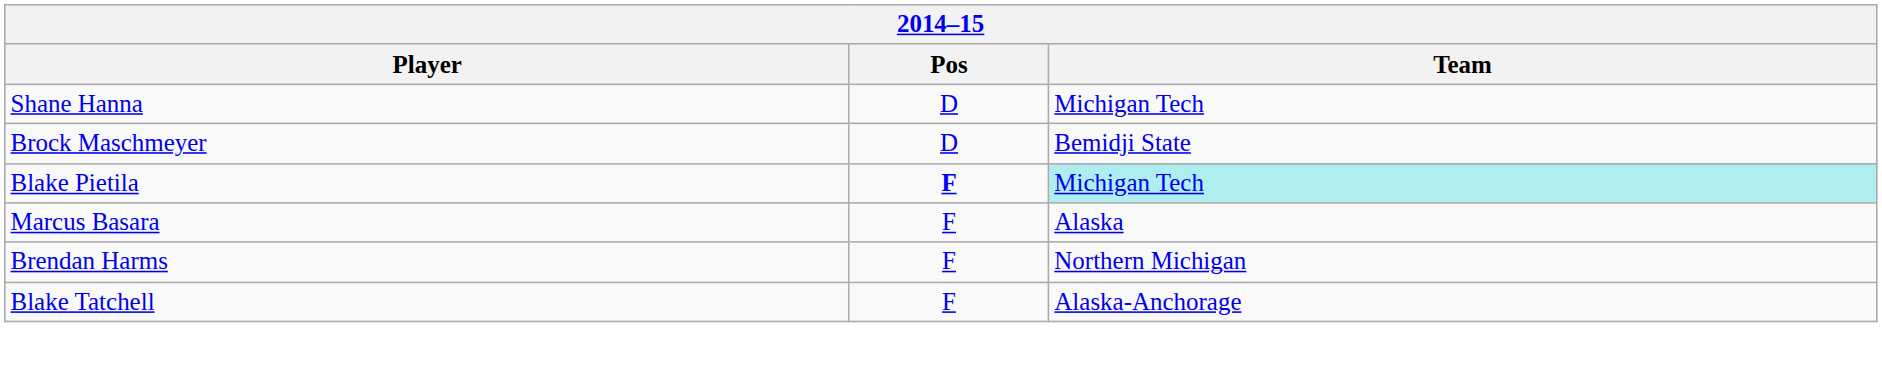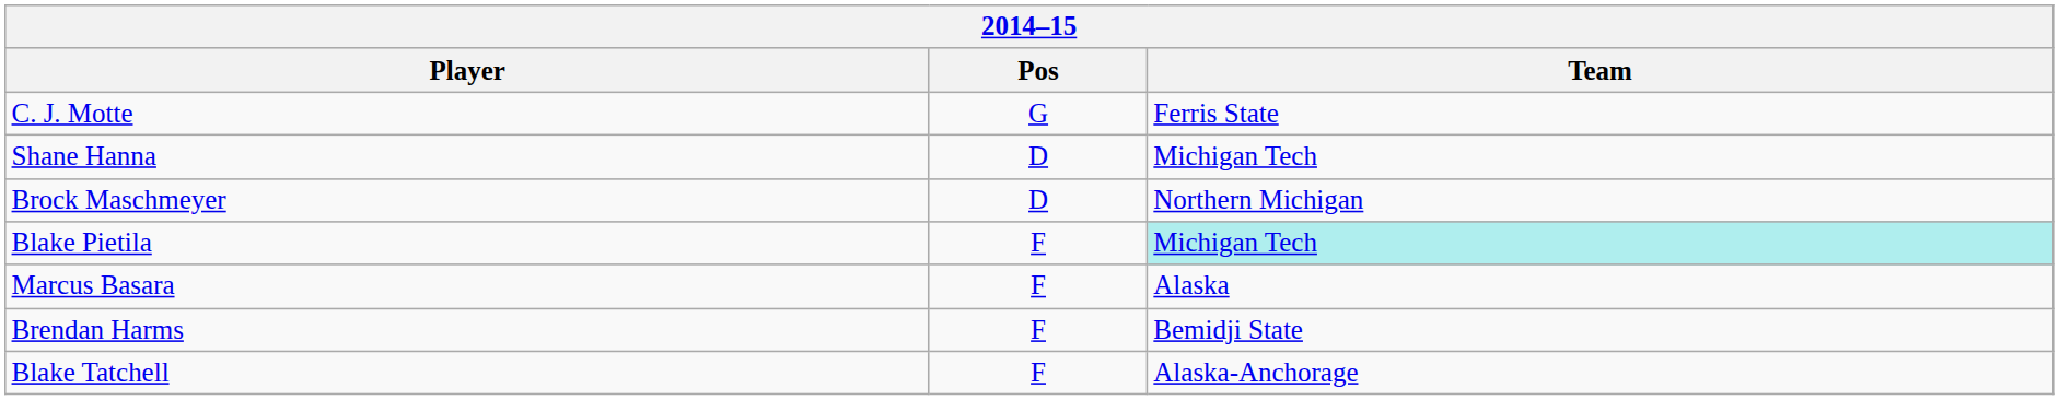+ row: C. J. Motte | G | Ferris State
Brock Maschmeyer | Team: Bemidji State -> Northern Michigan
Blake Pietila | Pos: bold -> normal
Brendan Harms | Team: Northern Michigan -> Bemidji State
